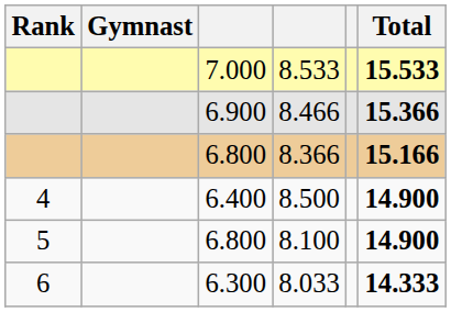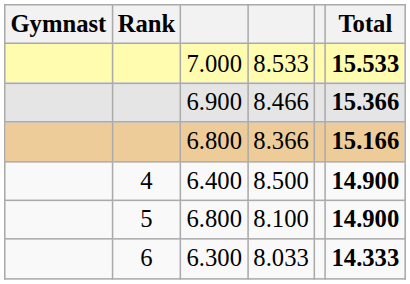columns swapped: Rank <-> Gymnast
